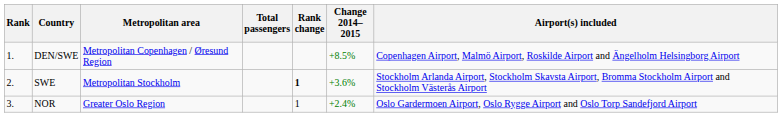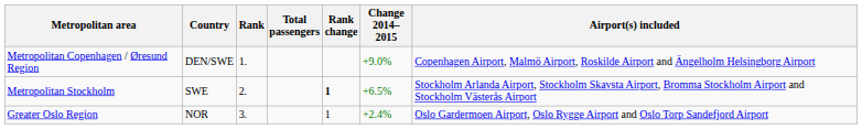columns swapped: Rank <-> Metropolitan area
DEN/SWE | Change 2014–2015: +8.5% -> +9.0%
SWE | Change 2014–2015: +3.6% -> +6.5%
